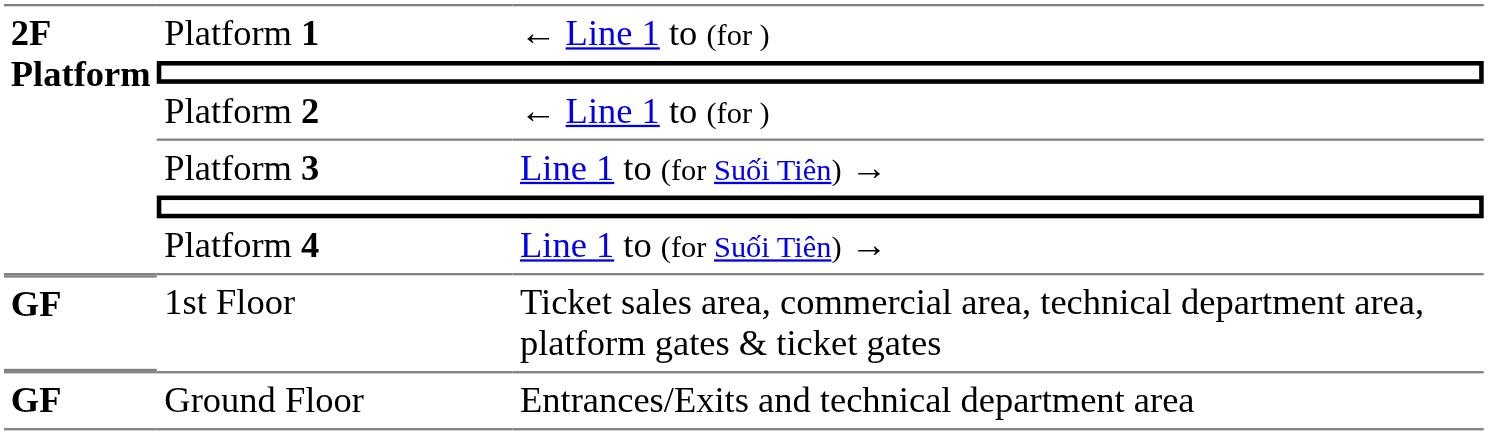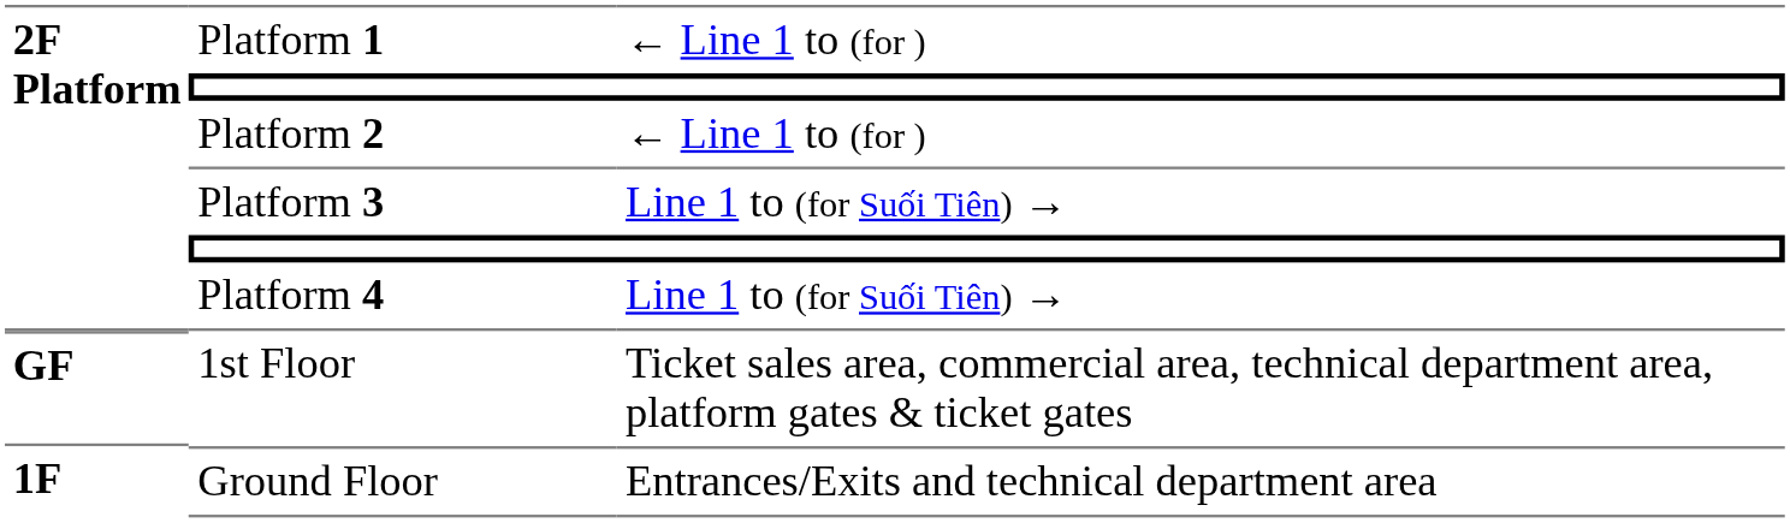Ground Floor | column 1: GF -> 1F
